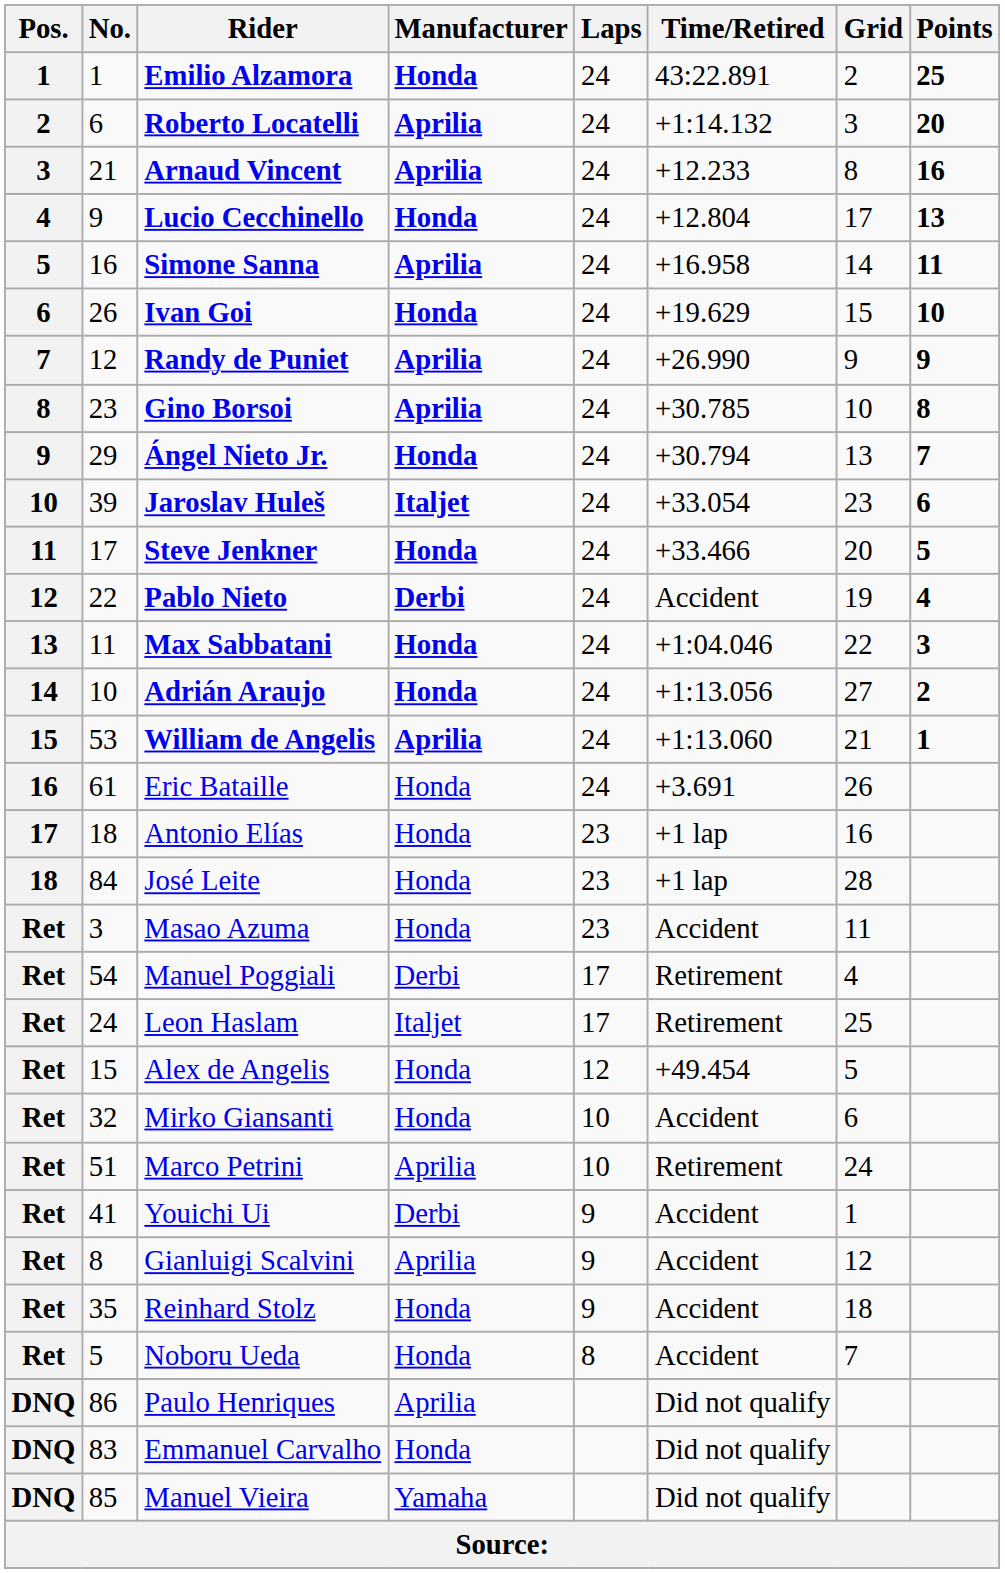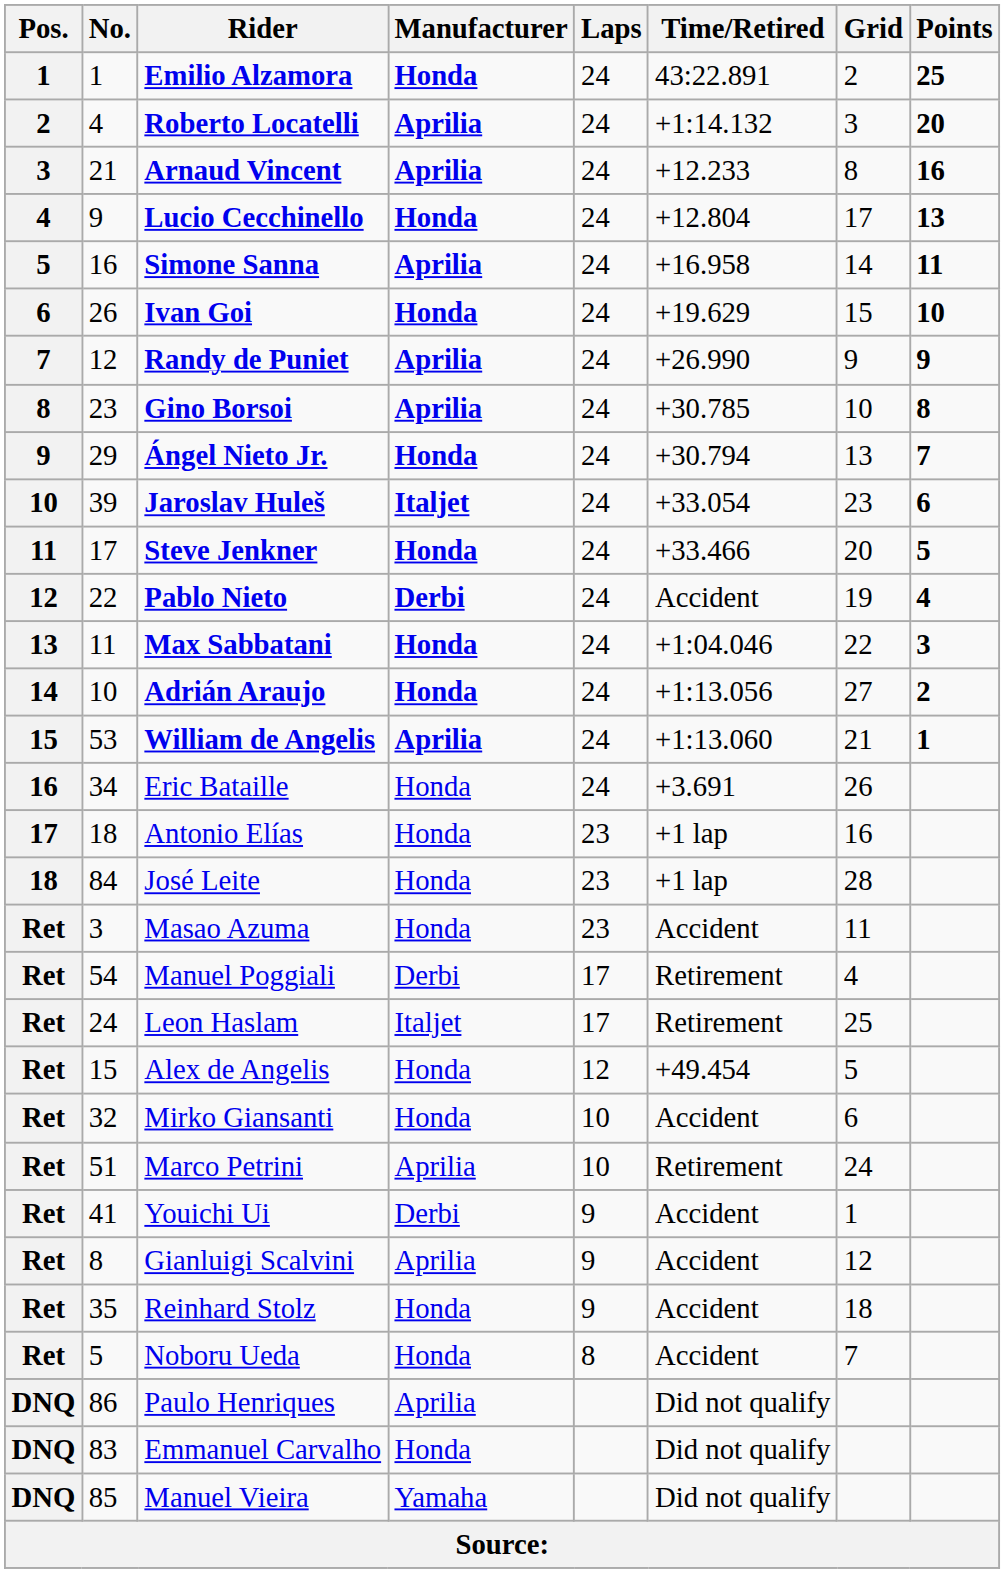Roberto Locatelli | No.: 6 -> 4
Eric Bataille | No.: 61 -> 34
